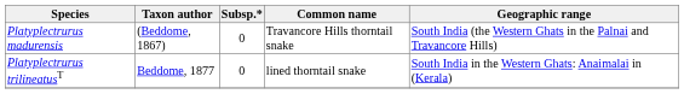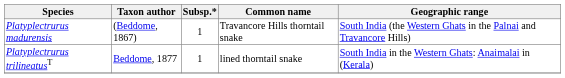Platyplectrurus madurensis | Subsp.*: 0 -> 1
Platyplectrurus trilineatusT | Subsp.*: 0 -> 1
